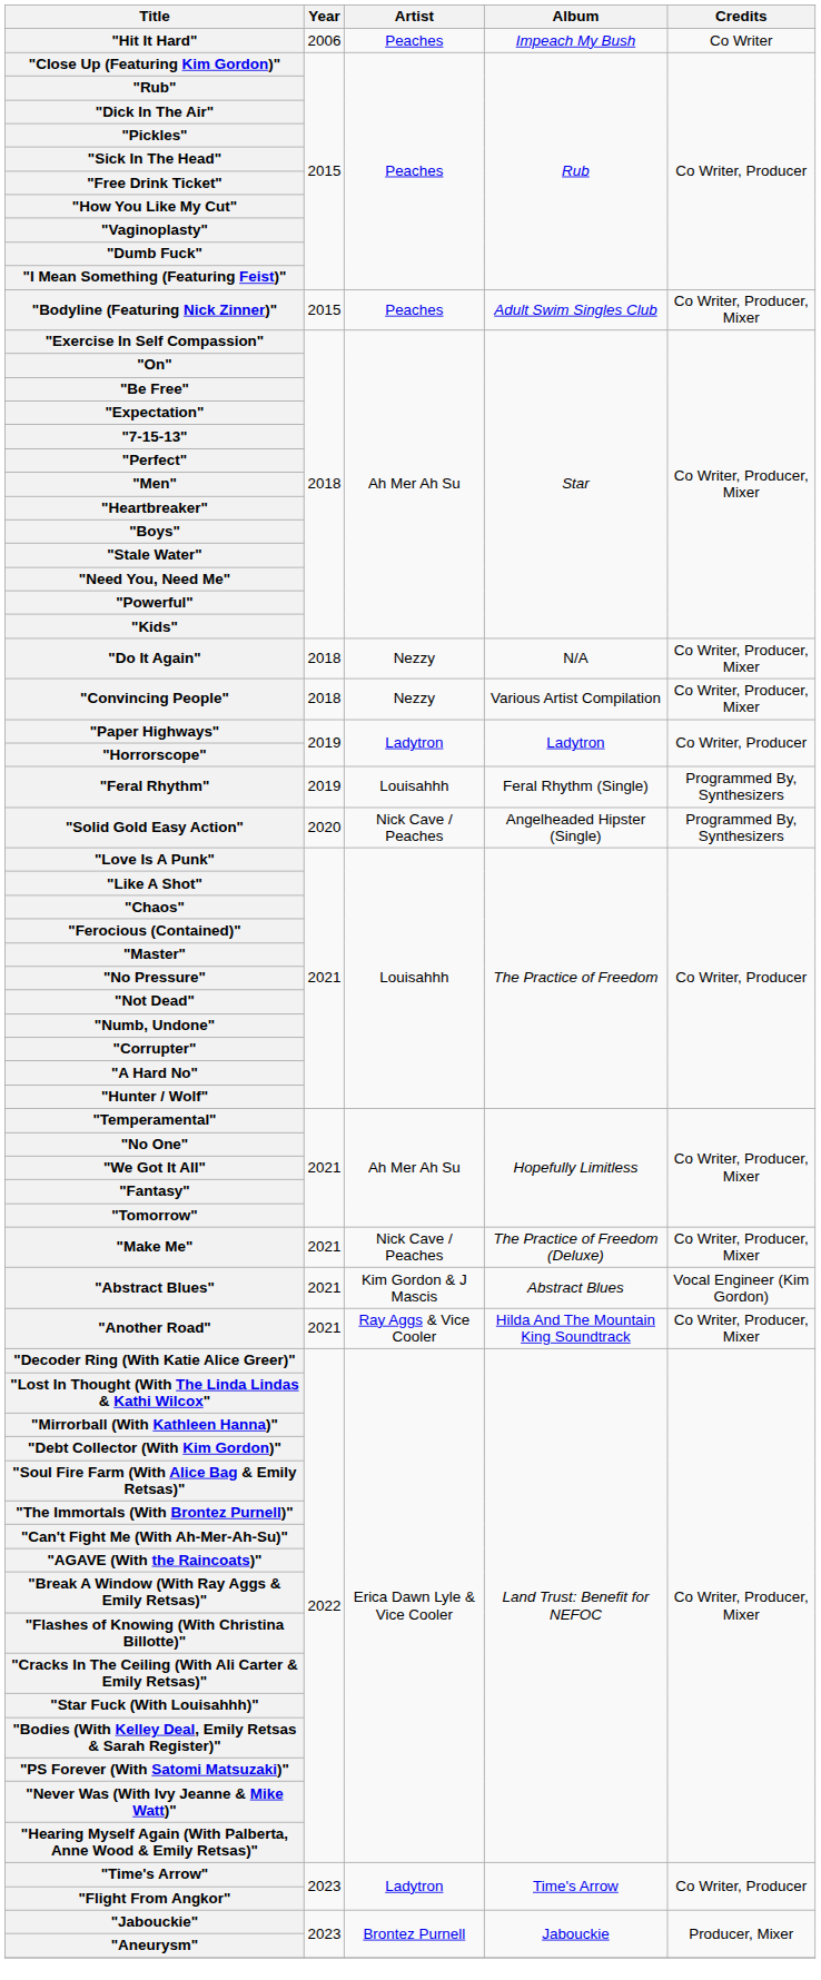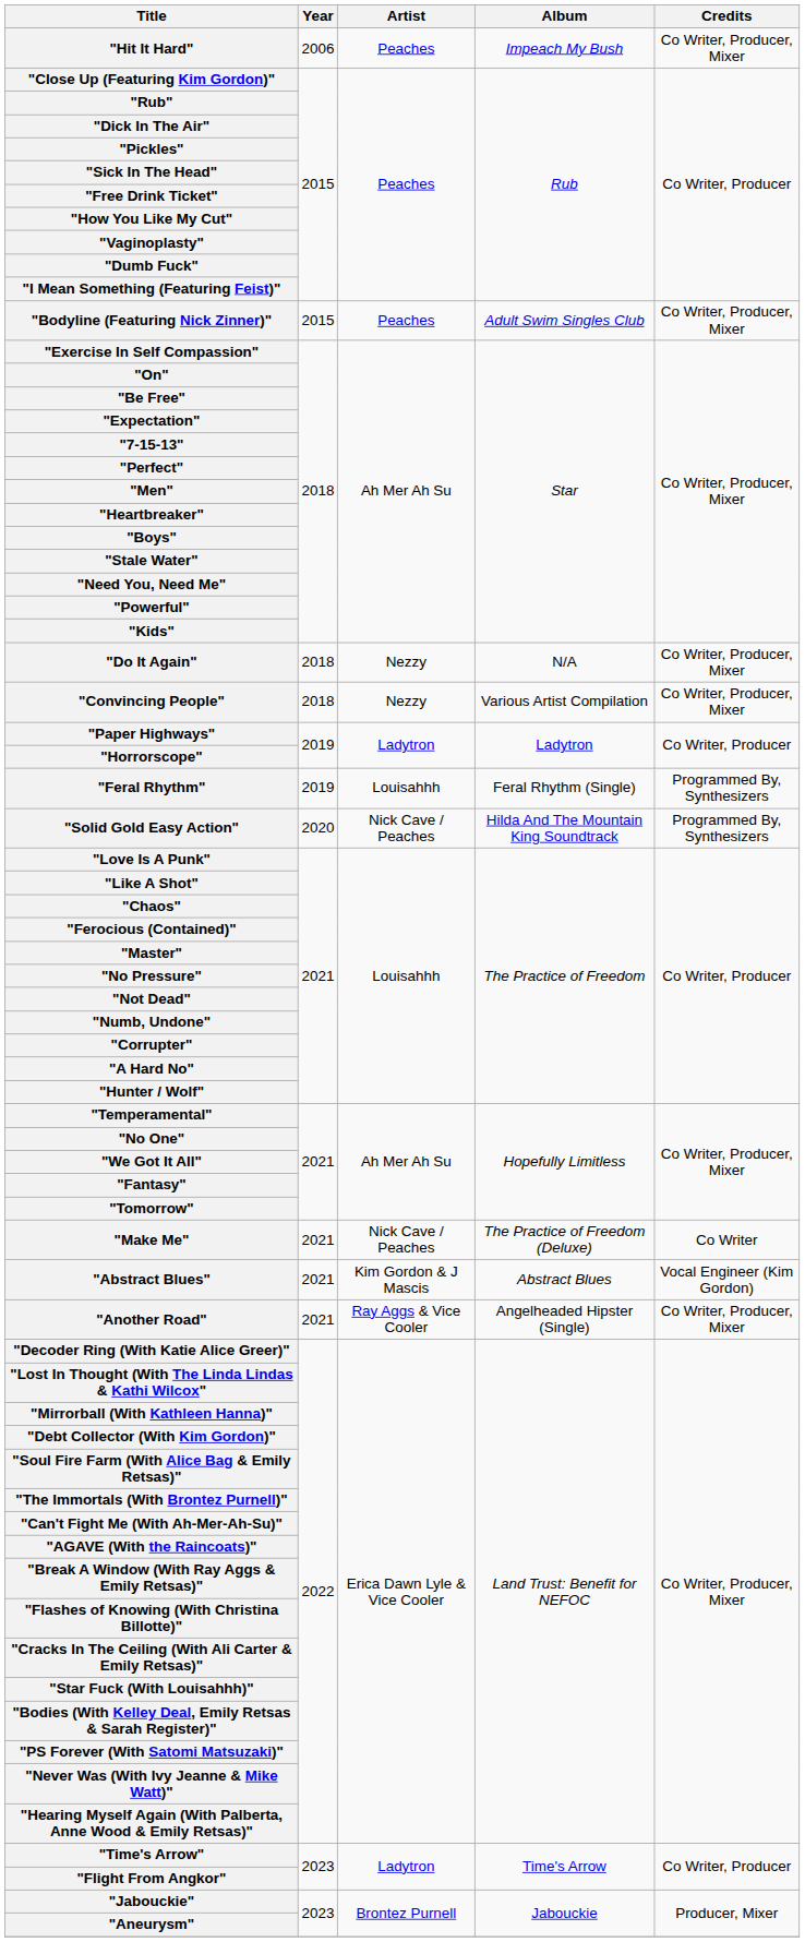"Hit It Hard" | Credits: Co Writer -> Co Writer, Producer, Mixer
"Solid Gold Easy Action" | Album: Angelheaded Hipster (Single) -> Hilda And The Mountain King Soundtrack
"Make Me" | Credits: Co Writer, Producer, Mixer -> Co Writer
"Another Road" | Album: Hilda And The Mountain King Soundtrack -> Angelheaded Hipster (Single)
